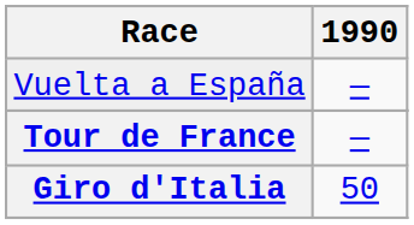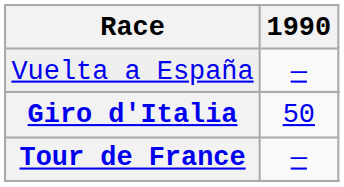rows swapped: Giro d'Italia <-> Tour de France
